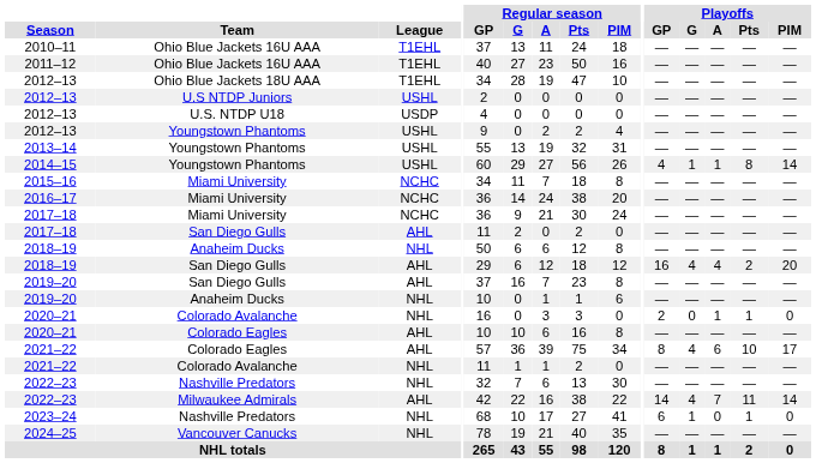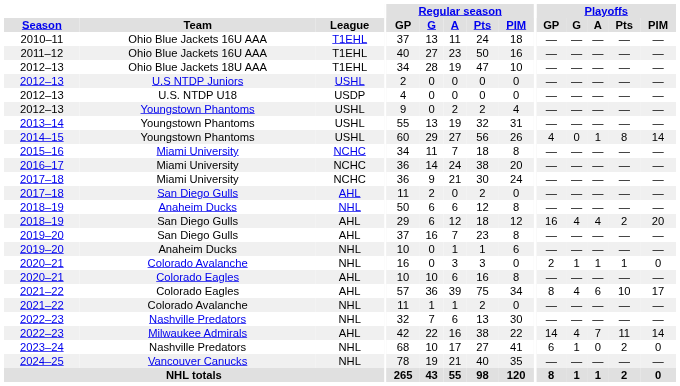2014–15 | Playoffs / G: 1 -> 0
2020–21 / Colorado Avalanche | Playoffs / G: 0 -> 1
2023–24 | Playoffs / Pts: 1 -> 2
